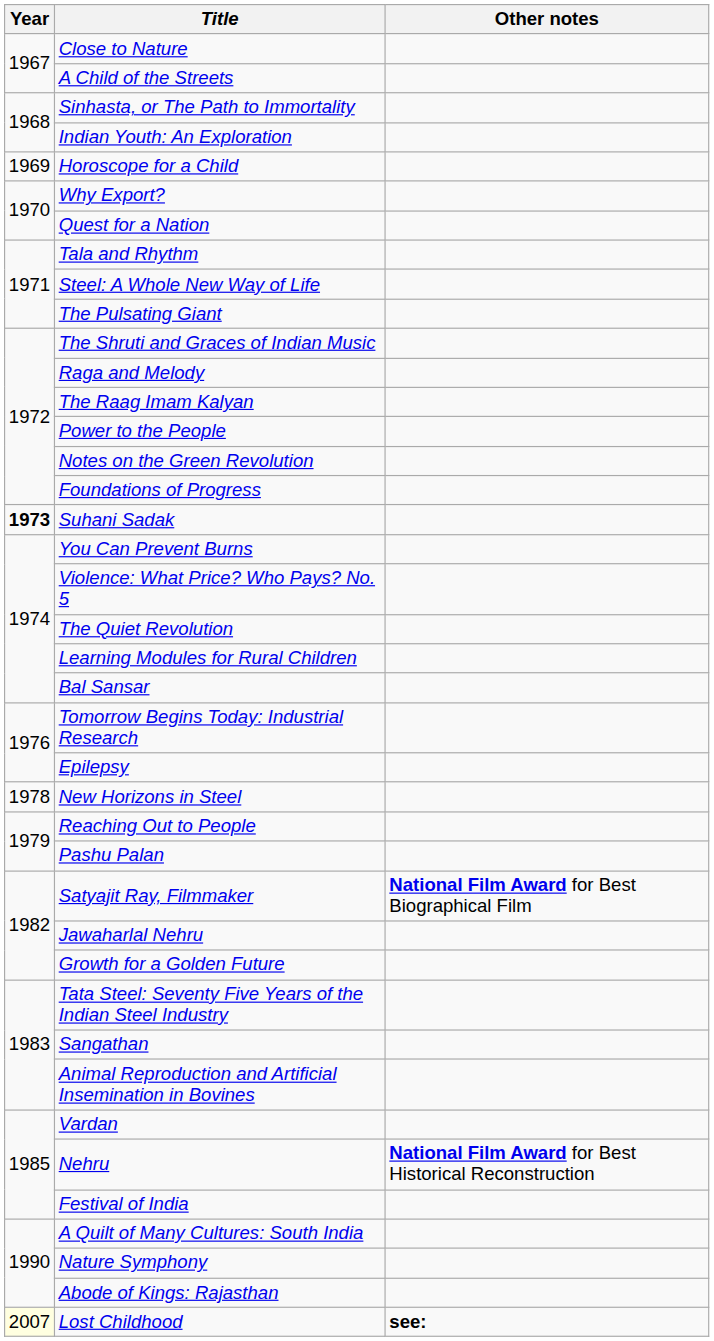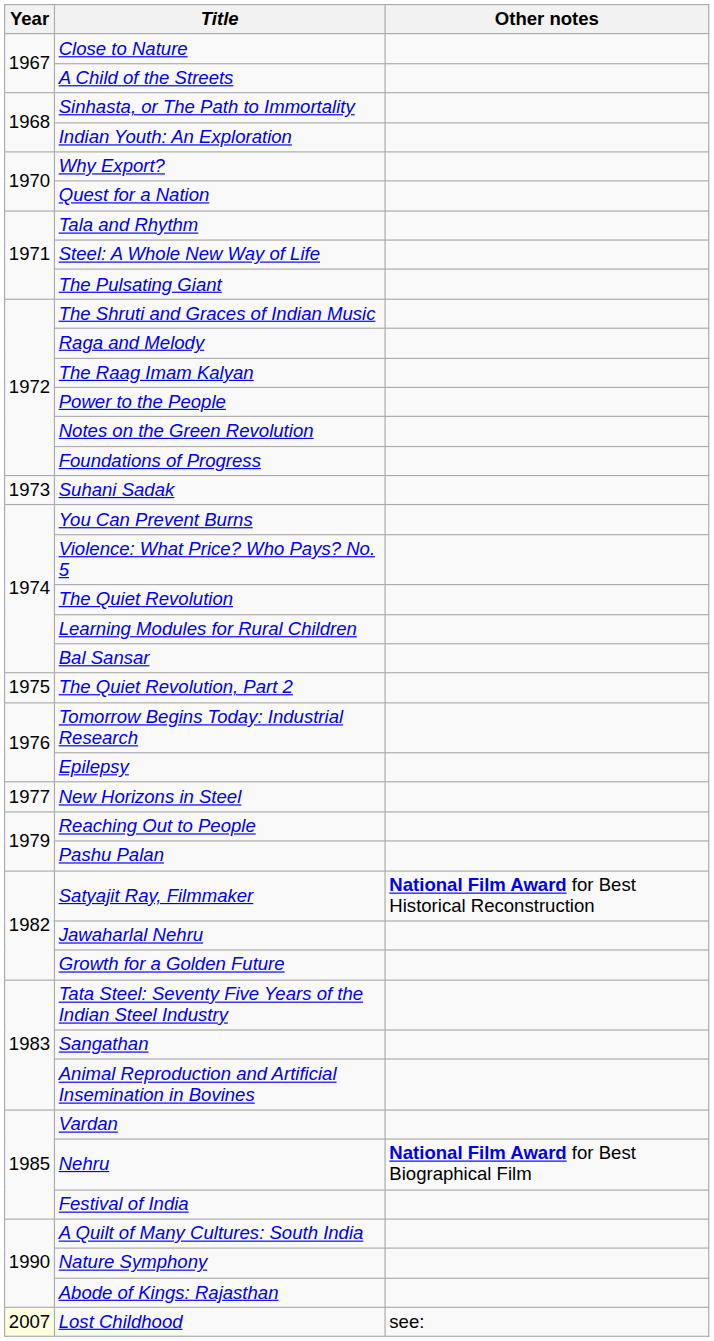- row: 1969 | Horoscope for a Child
Suhani Sadak | Year: bold -> normal
+ row: 1975 | The Quiet Revolution, Part 2
New Horizons in Steel | Year: 1978 -> 1977
Satyajit Ray, Filmmaker | Other notes: National Film Award for Best Biographical Film -> National Film Award for Best Historical Reconstruction
Nehru | Other notes: National Film Award for Best Historical Reconstruction -> National Film Award for Best Biographical Film
Lost Childhood | Other notes: bold -> normal
